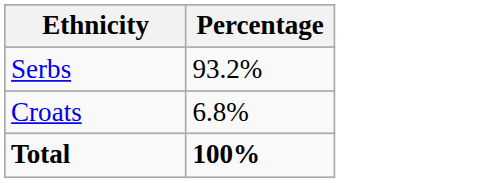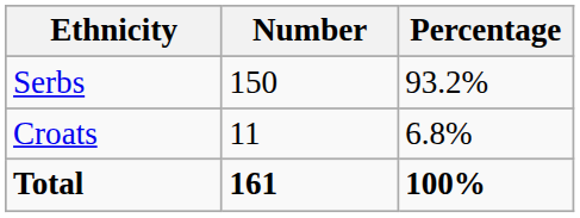+ column: Number | 150 | 11 | 161
